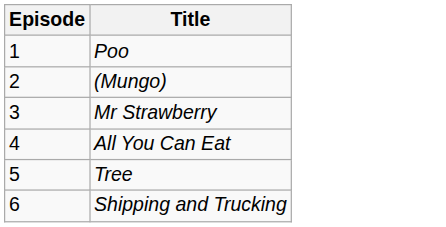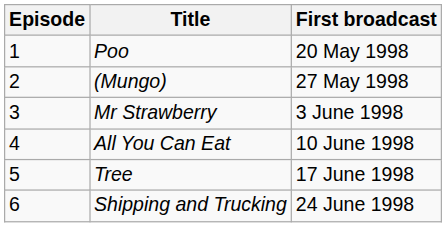+ column: First broadcast | 20 May 1998 | 27 May 1998 | 3 June 1998 | 10 June 1998 | 17 June 1998 | 24 June 1998
